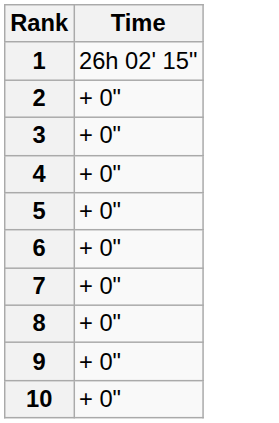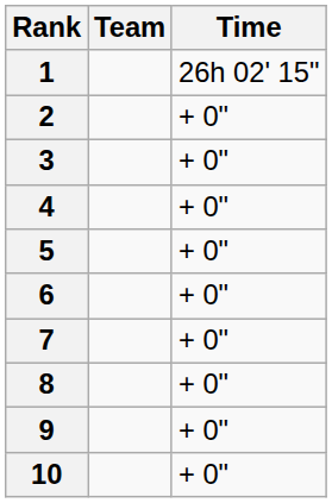+ column: Team
